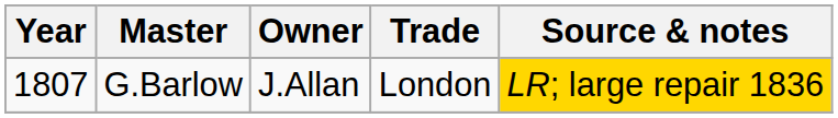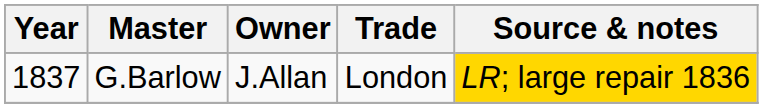G.Barlow | Year: 1807 -> 1837
